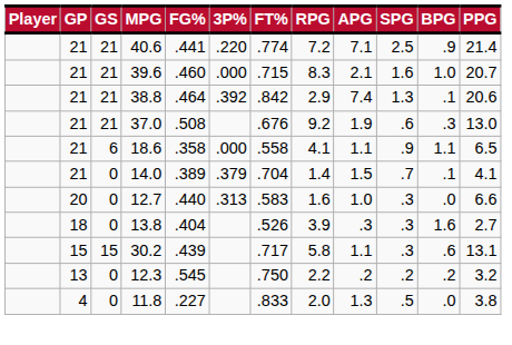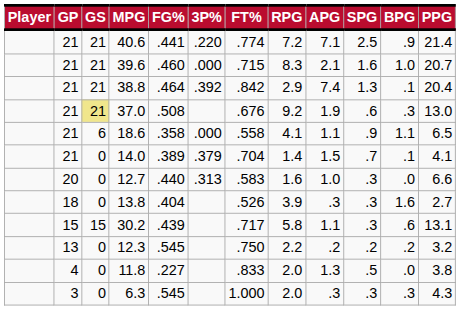38.8 | PPG: 20.6 -> 20.4
37.0 | GS: no background -> khaki background
+ row: 3 | 0 | 6.3 | .545 | 1.000 | 2.0 | .3 | .3 | .3 | 4.3
